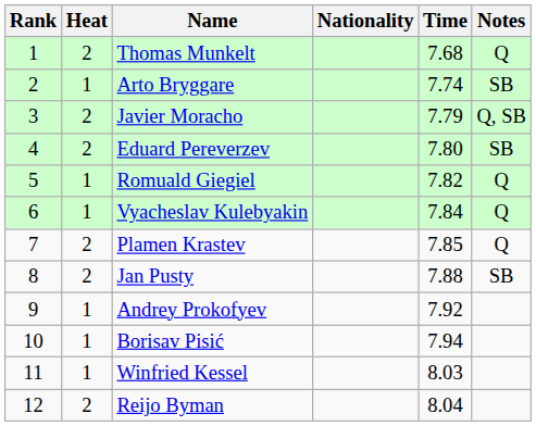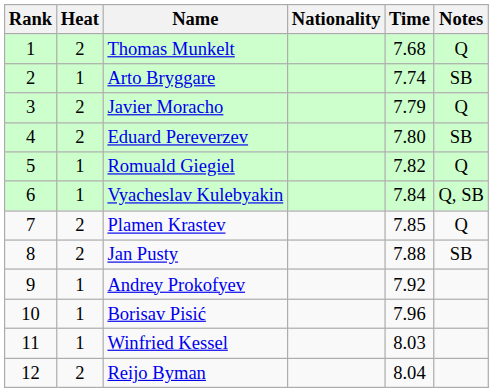Javier Moracho | Notes: Q, SB -> Q
Vyacheslav Kulebyakin | Notes: Q -> Q, SB
Borisav Pisić | Time: 7.94 -> 7.96
